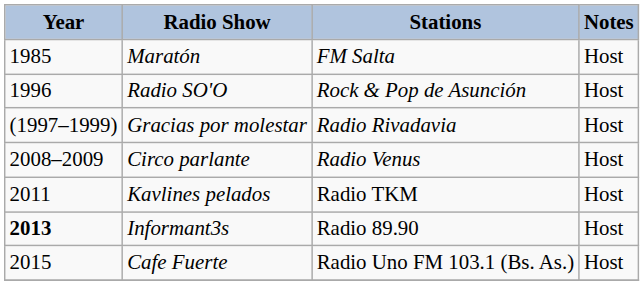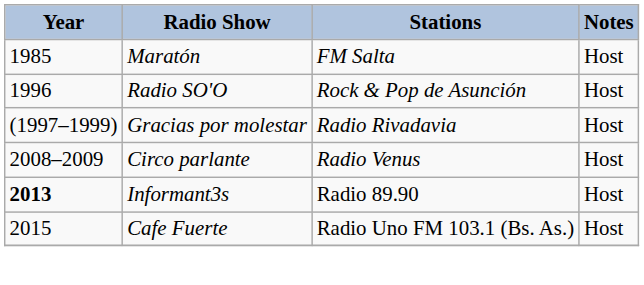- row: 2011 | Kavlines pelados | Radio TKM | Host
